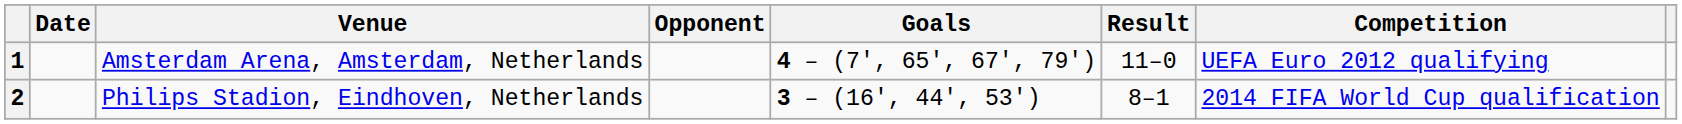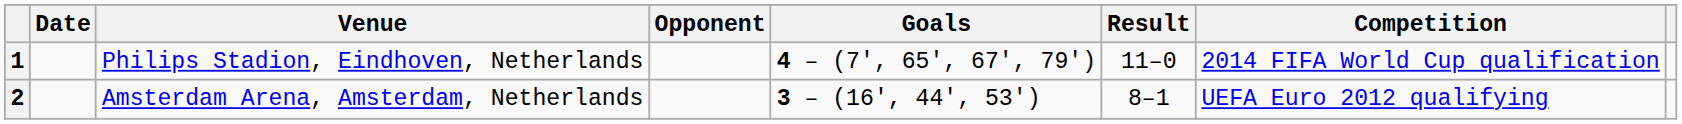1 | Venue: Amsterdam Arena, Amsterdam, Netherlands -> Philips Stadion, Eindhoven, Netherlands
1 | Competition: UEFA Euro 2012 qualifying -> 2014 FIFA World Cup qualification
2 | Venue: Philips Stadion, Eindhoven, Netherlands -> Amsterdam Arena, Amsterdam, Netherlands
2 | Competition: 2014 FIFA World Cup qualification -> UEFA Euro 2012 qualifying
